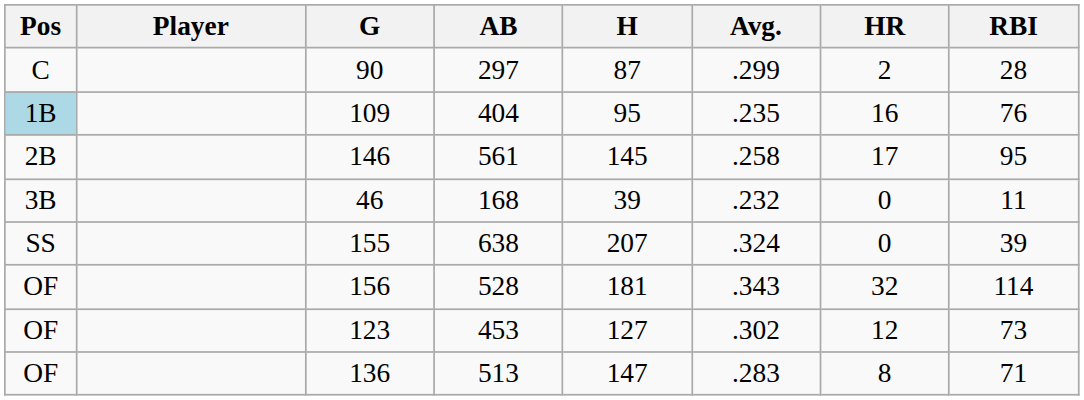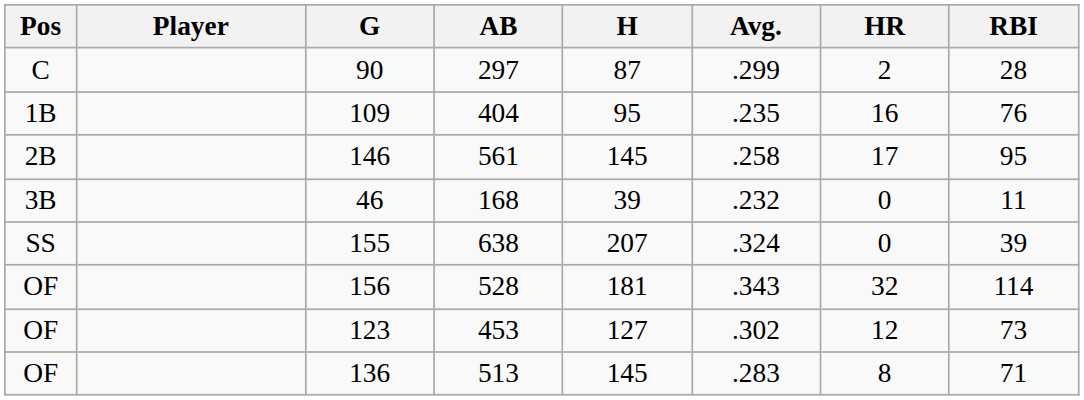109 | Pos: lightblue background -> no background
136 | H: 147 -> 145
